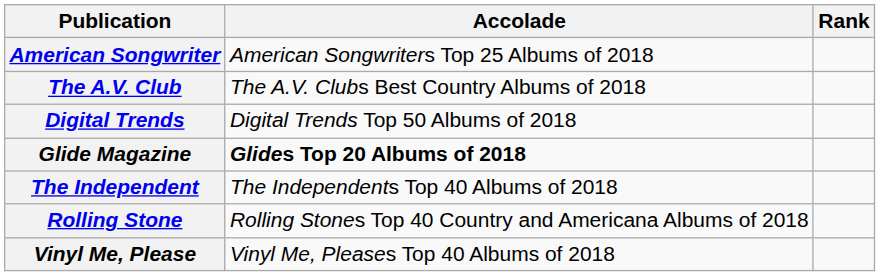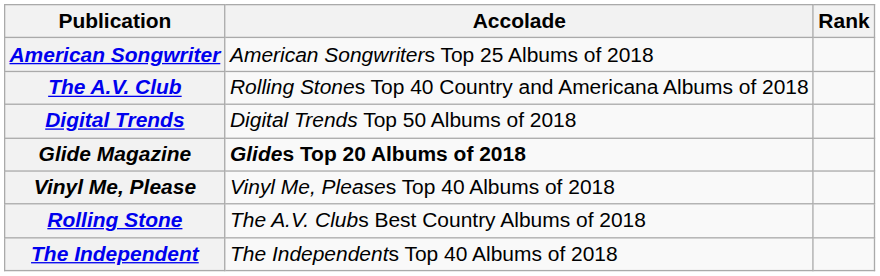The A.V. Club | Accolade: The A.V. Clubs Best Country Albums of 2018 -> Rolling Stones Top 40 Country and Americana Albums of 2018
rows swapped: The Independent <-> Vinyl Me, Please
Rolling Stone | Accolade: Rolling Stones Top 40 Country and Americana Albums of 2018 -> The A.V. Clubs Best Country Albums of 2018
